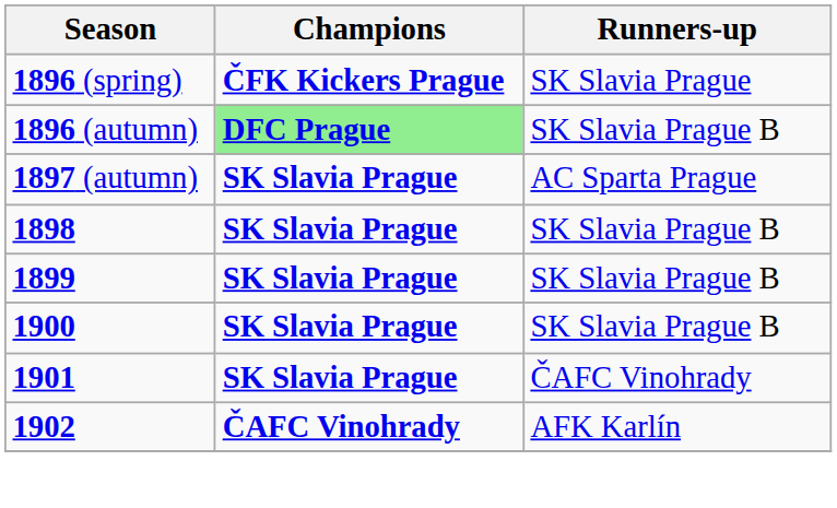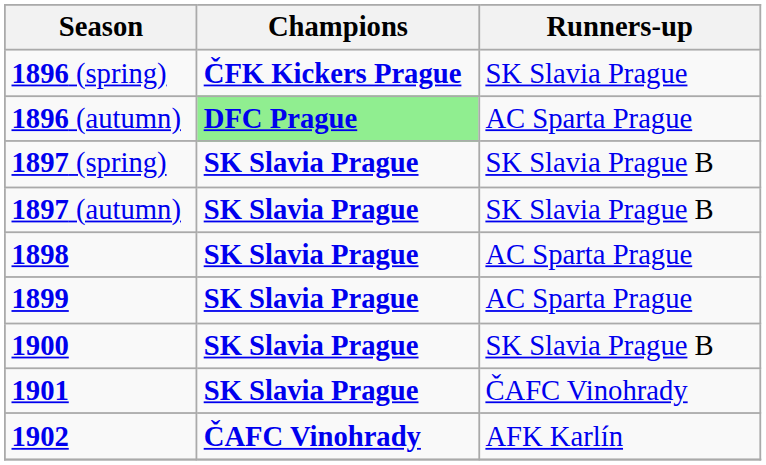1896 (autumn) | Runners-up: SK Slavia Prague B -> AC Sparta Prague
+ row: 1897 (spring) | SK Slavia Prague | SK Slavia Prague B
1897 (autumn) | Runners-up: AC Sparta Prague -> SK Slavia Prague B
1898 | Runners-up: SK Slavia Prague B -> AC Sparta Prague
1899 | Runners-up: SK Slavia Prague B -> AC Sparta Prague
